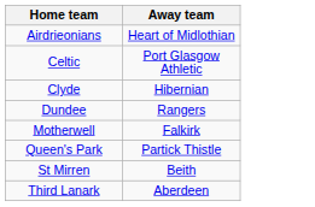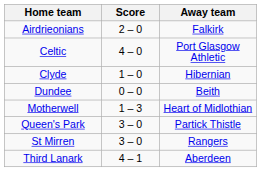+ column: Score | 2 – 0 | 4 – 0 | 1 – 0 | 0 – 0 | 1 – 3 | 3 – 0 | 3 – 0 | 4 – 1
Airdrieonians | Away team: Heart of Midlothian -> Falkirk
Dundee | Away team: Rangers -> Beith
Motherwell | Away team: Falkirk -> Heart of Midlothian
St Mirren | Away team: Beith -> Rangers
